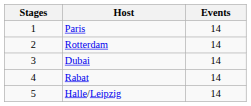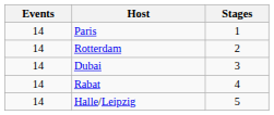columns swapped: Stages <-> Events
